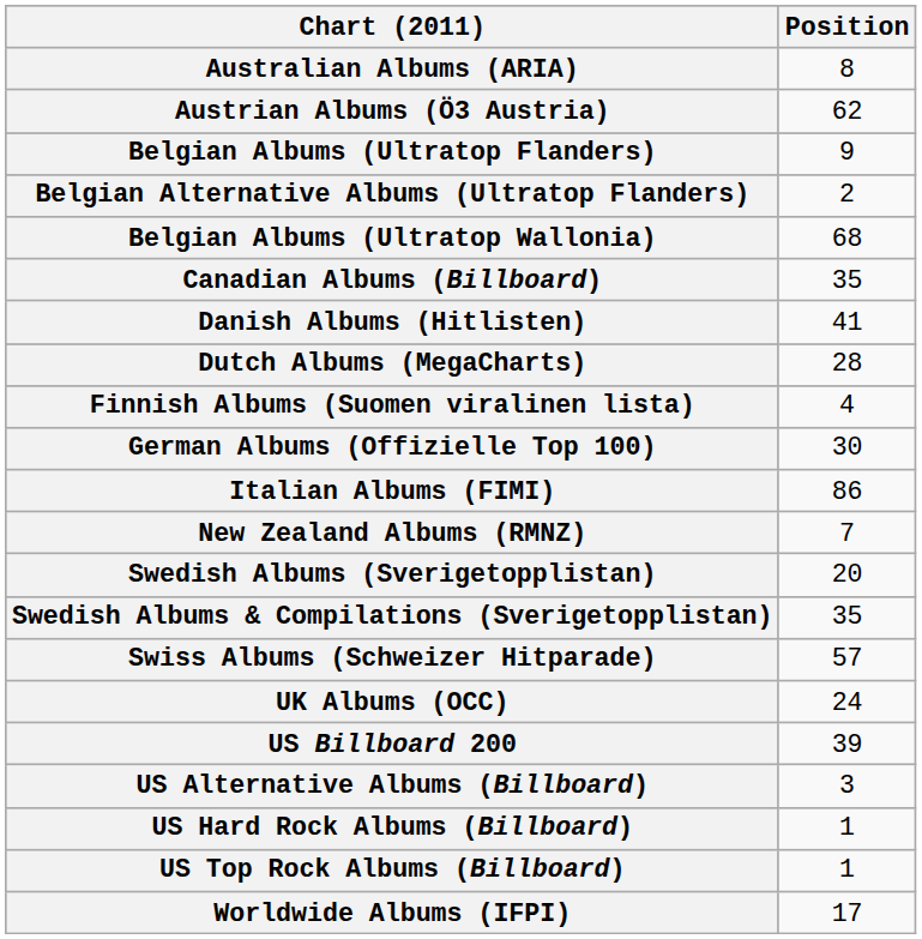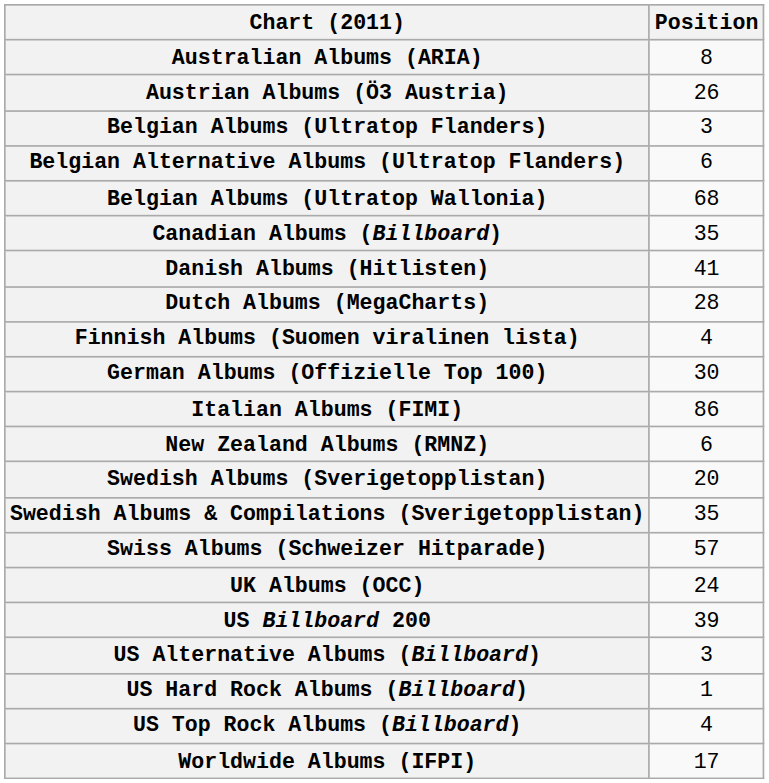Austrian Albums (Ö3 Austria) | Position: 62 -> 26
Belgian Albums (Ultratop Flanders) | Position: 9 -> 3
Belgian Alternative Albums (Ultratop Flanders) | Position: 2 -> 6
New Zealand Albums (RMNZ) | Position: 7 -> 6
US Top Rock Albums (Billboard) | Position: 1 -> 4
